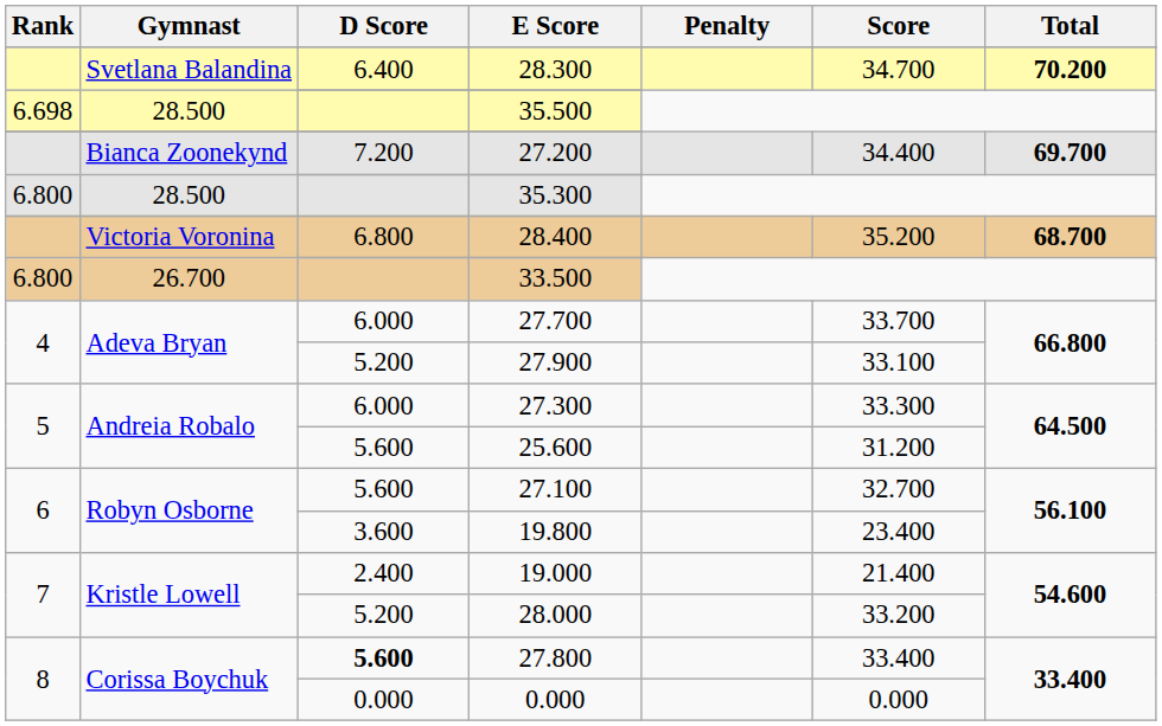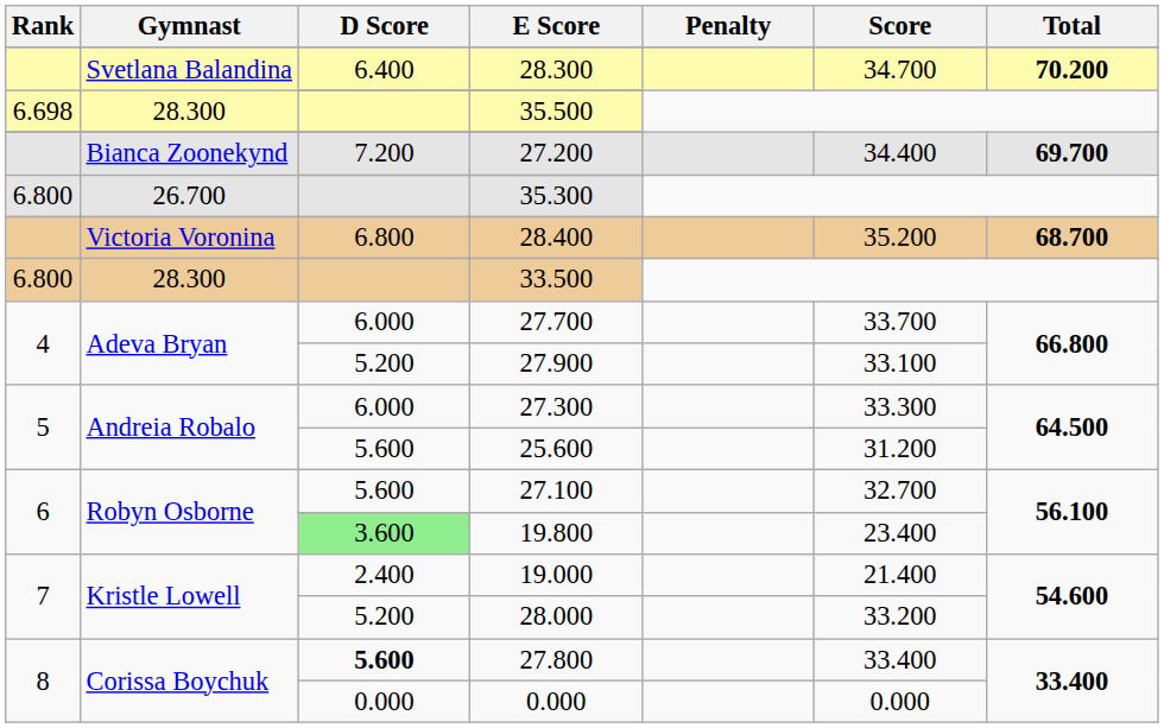35.500 | Gymnast: 28.500 -> 28.300
35.300 | Gymnast: 28.500 -> 26.700
33.500 | Gymnast: 26.700 -> 28.300
19.800 | D Score: no background -> lightgreen background
